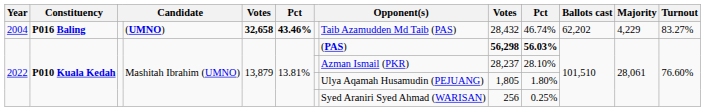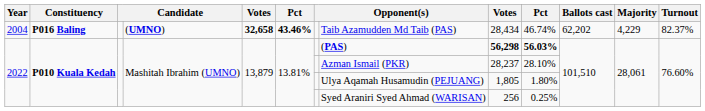2004 | column 9: 28,432 -> 28,434
2004 | Turnout: 83.27% -> 82.37%
